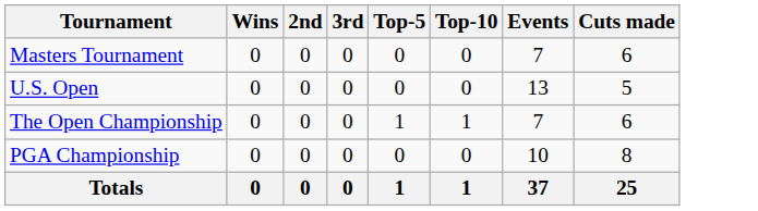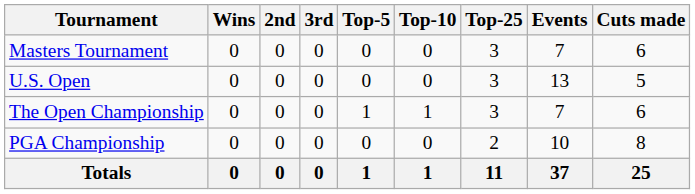+ column: Top-25 | 3 | 3 | 3 | 2 | 11
